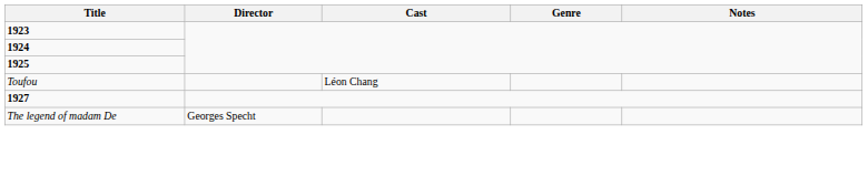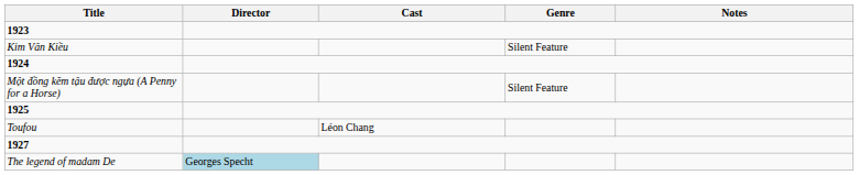+ row: Kim Vân Kiều | Silent Feature
+ row: Một đồng kẽm tậu được ngựa (A Penny for a Horse) | Silent Feature
The legend of madam De | Director: no background -> lightblue background
